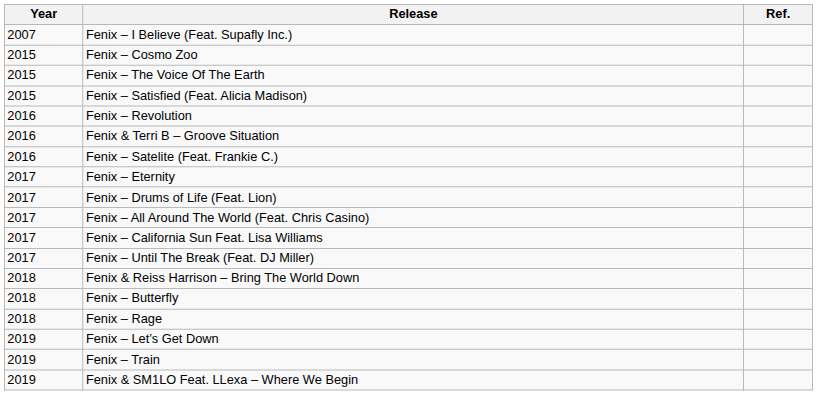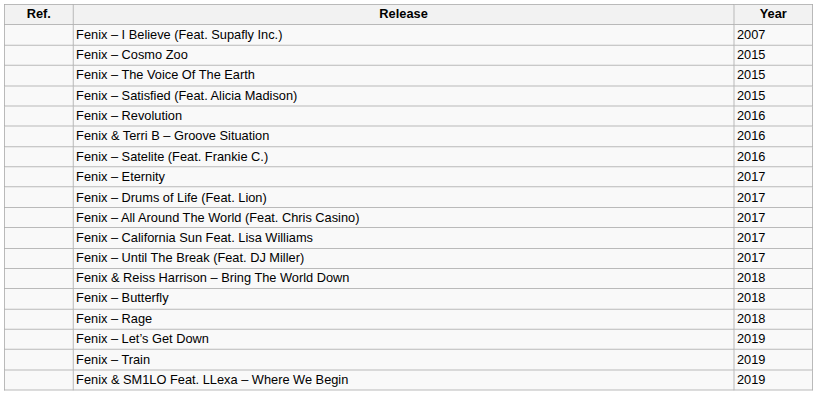columns swapped: Year <-> Ref.
